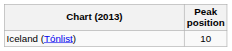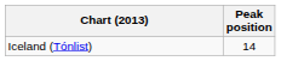Iceland (Tónlist) | Peak position: 10 -> 14
